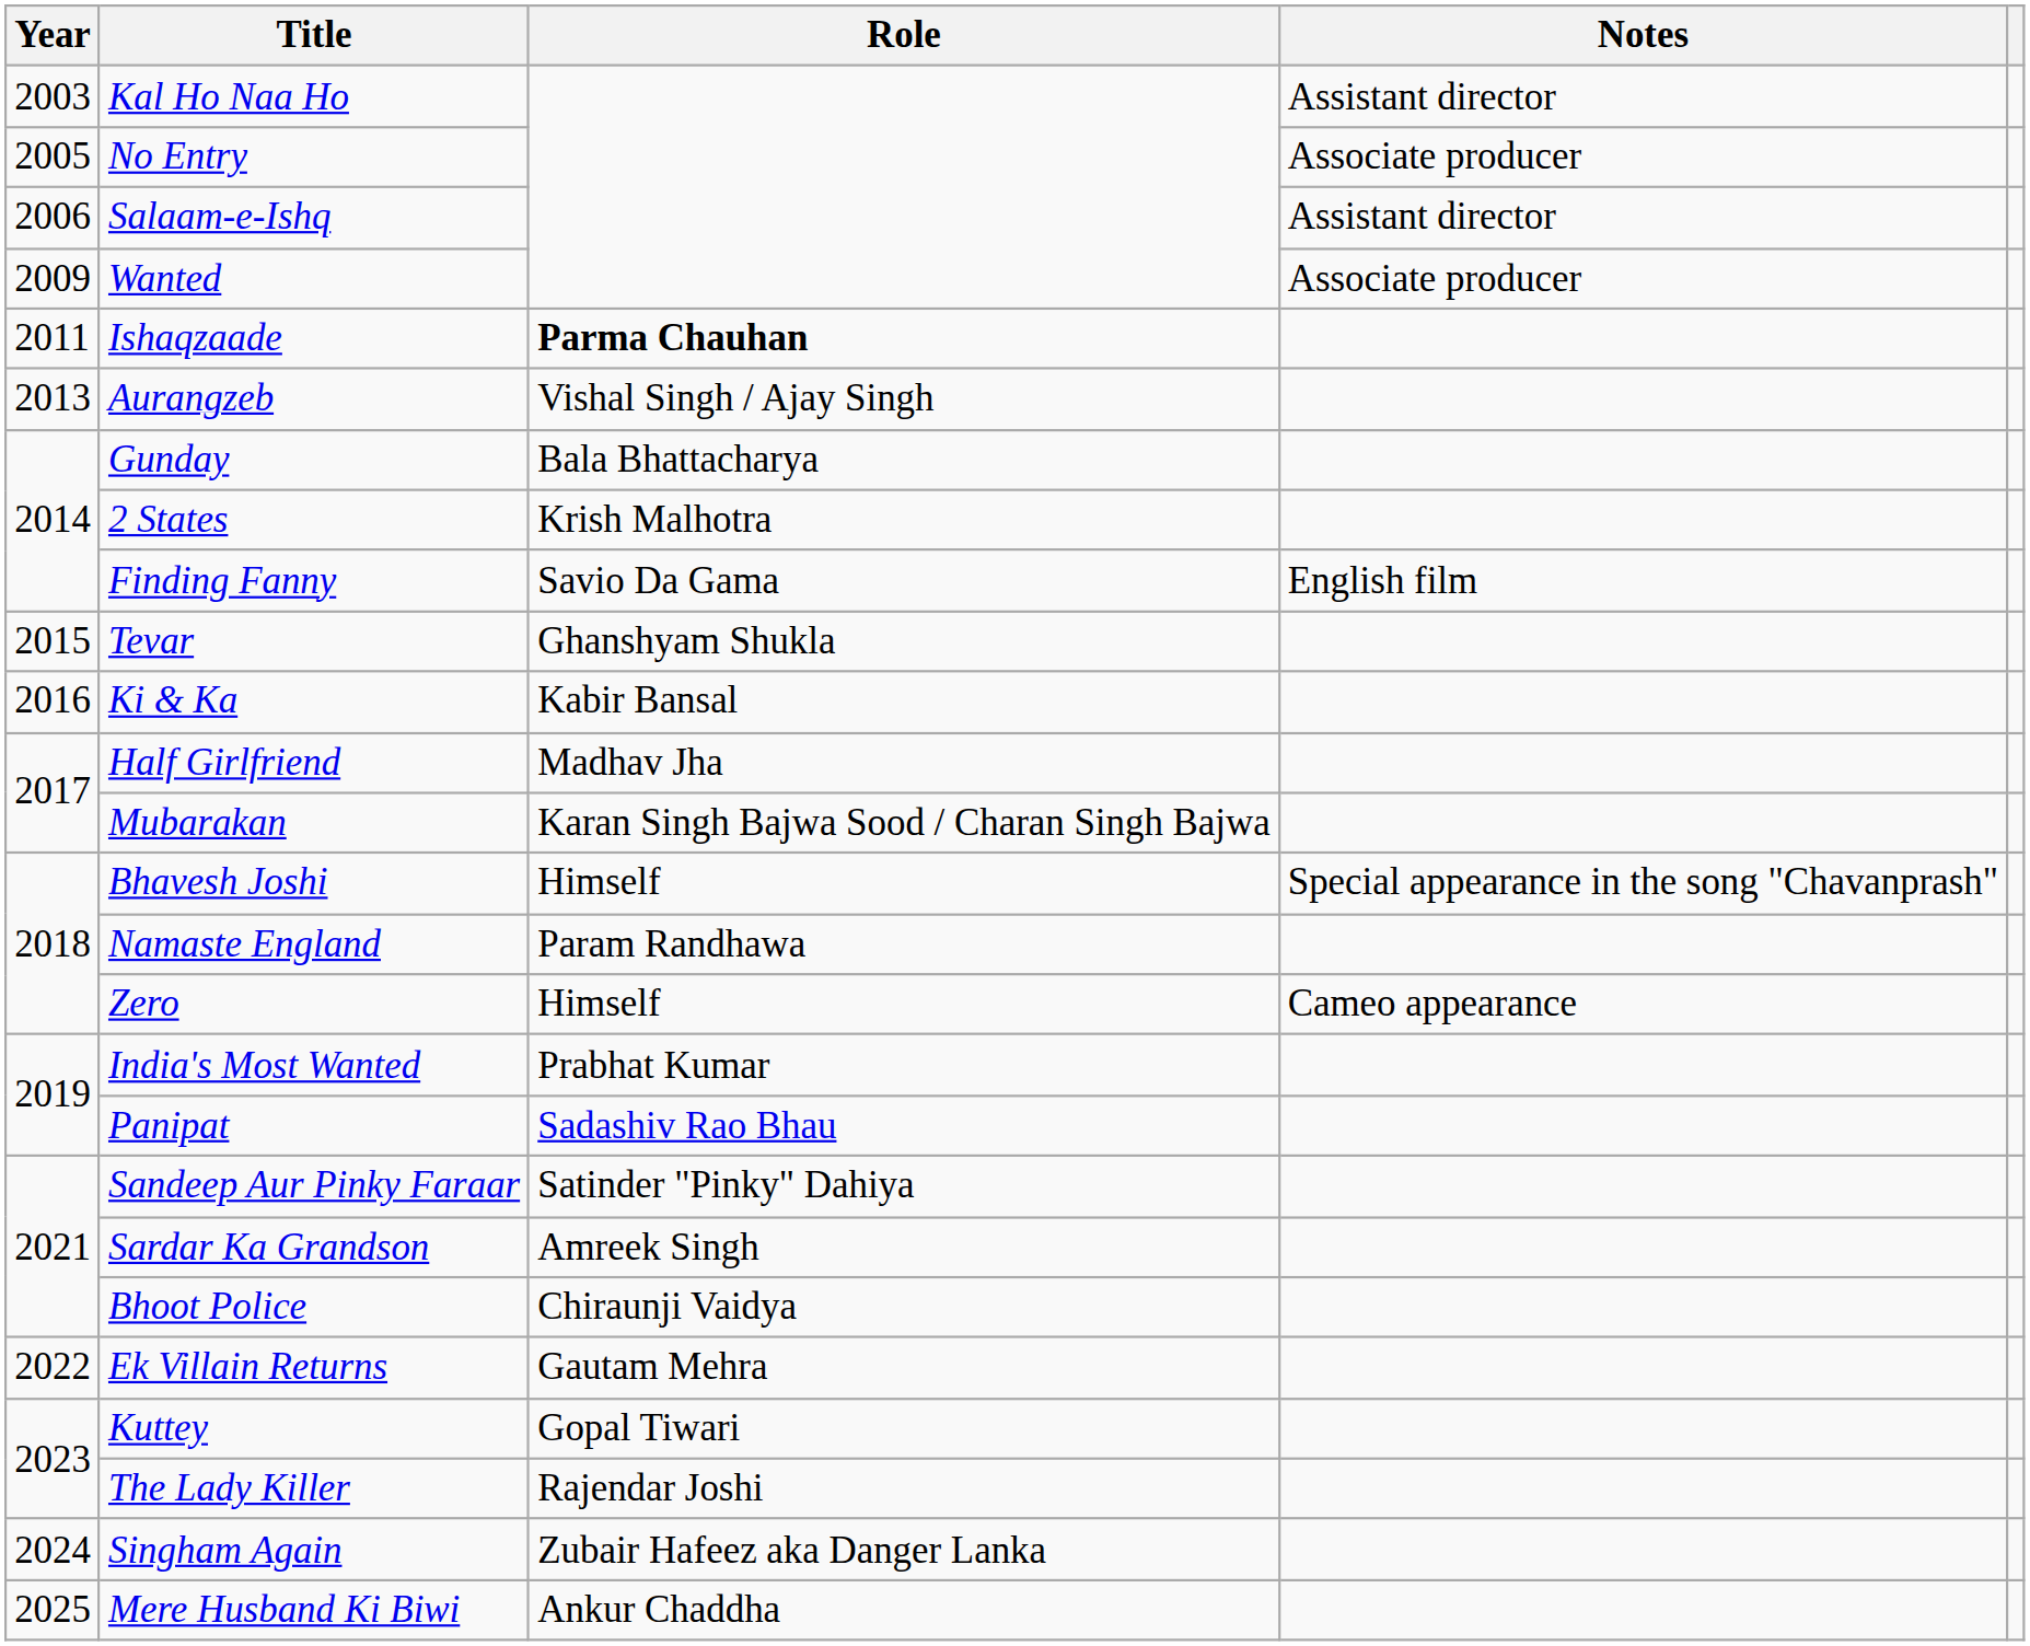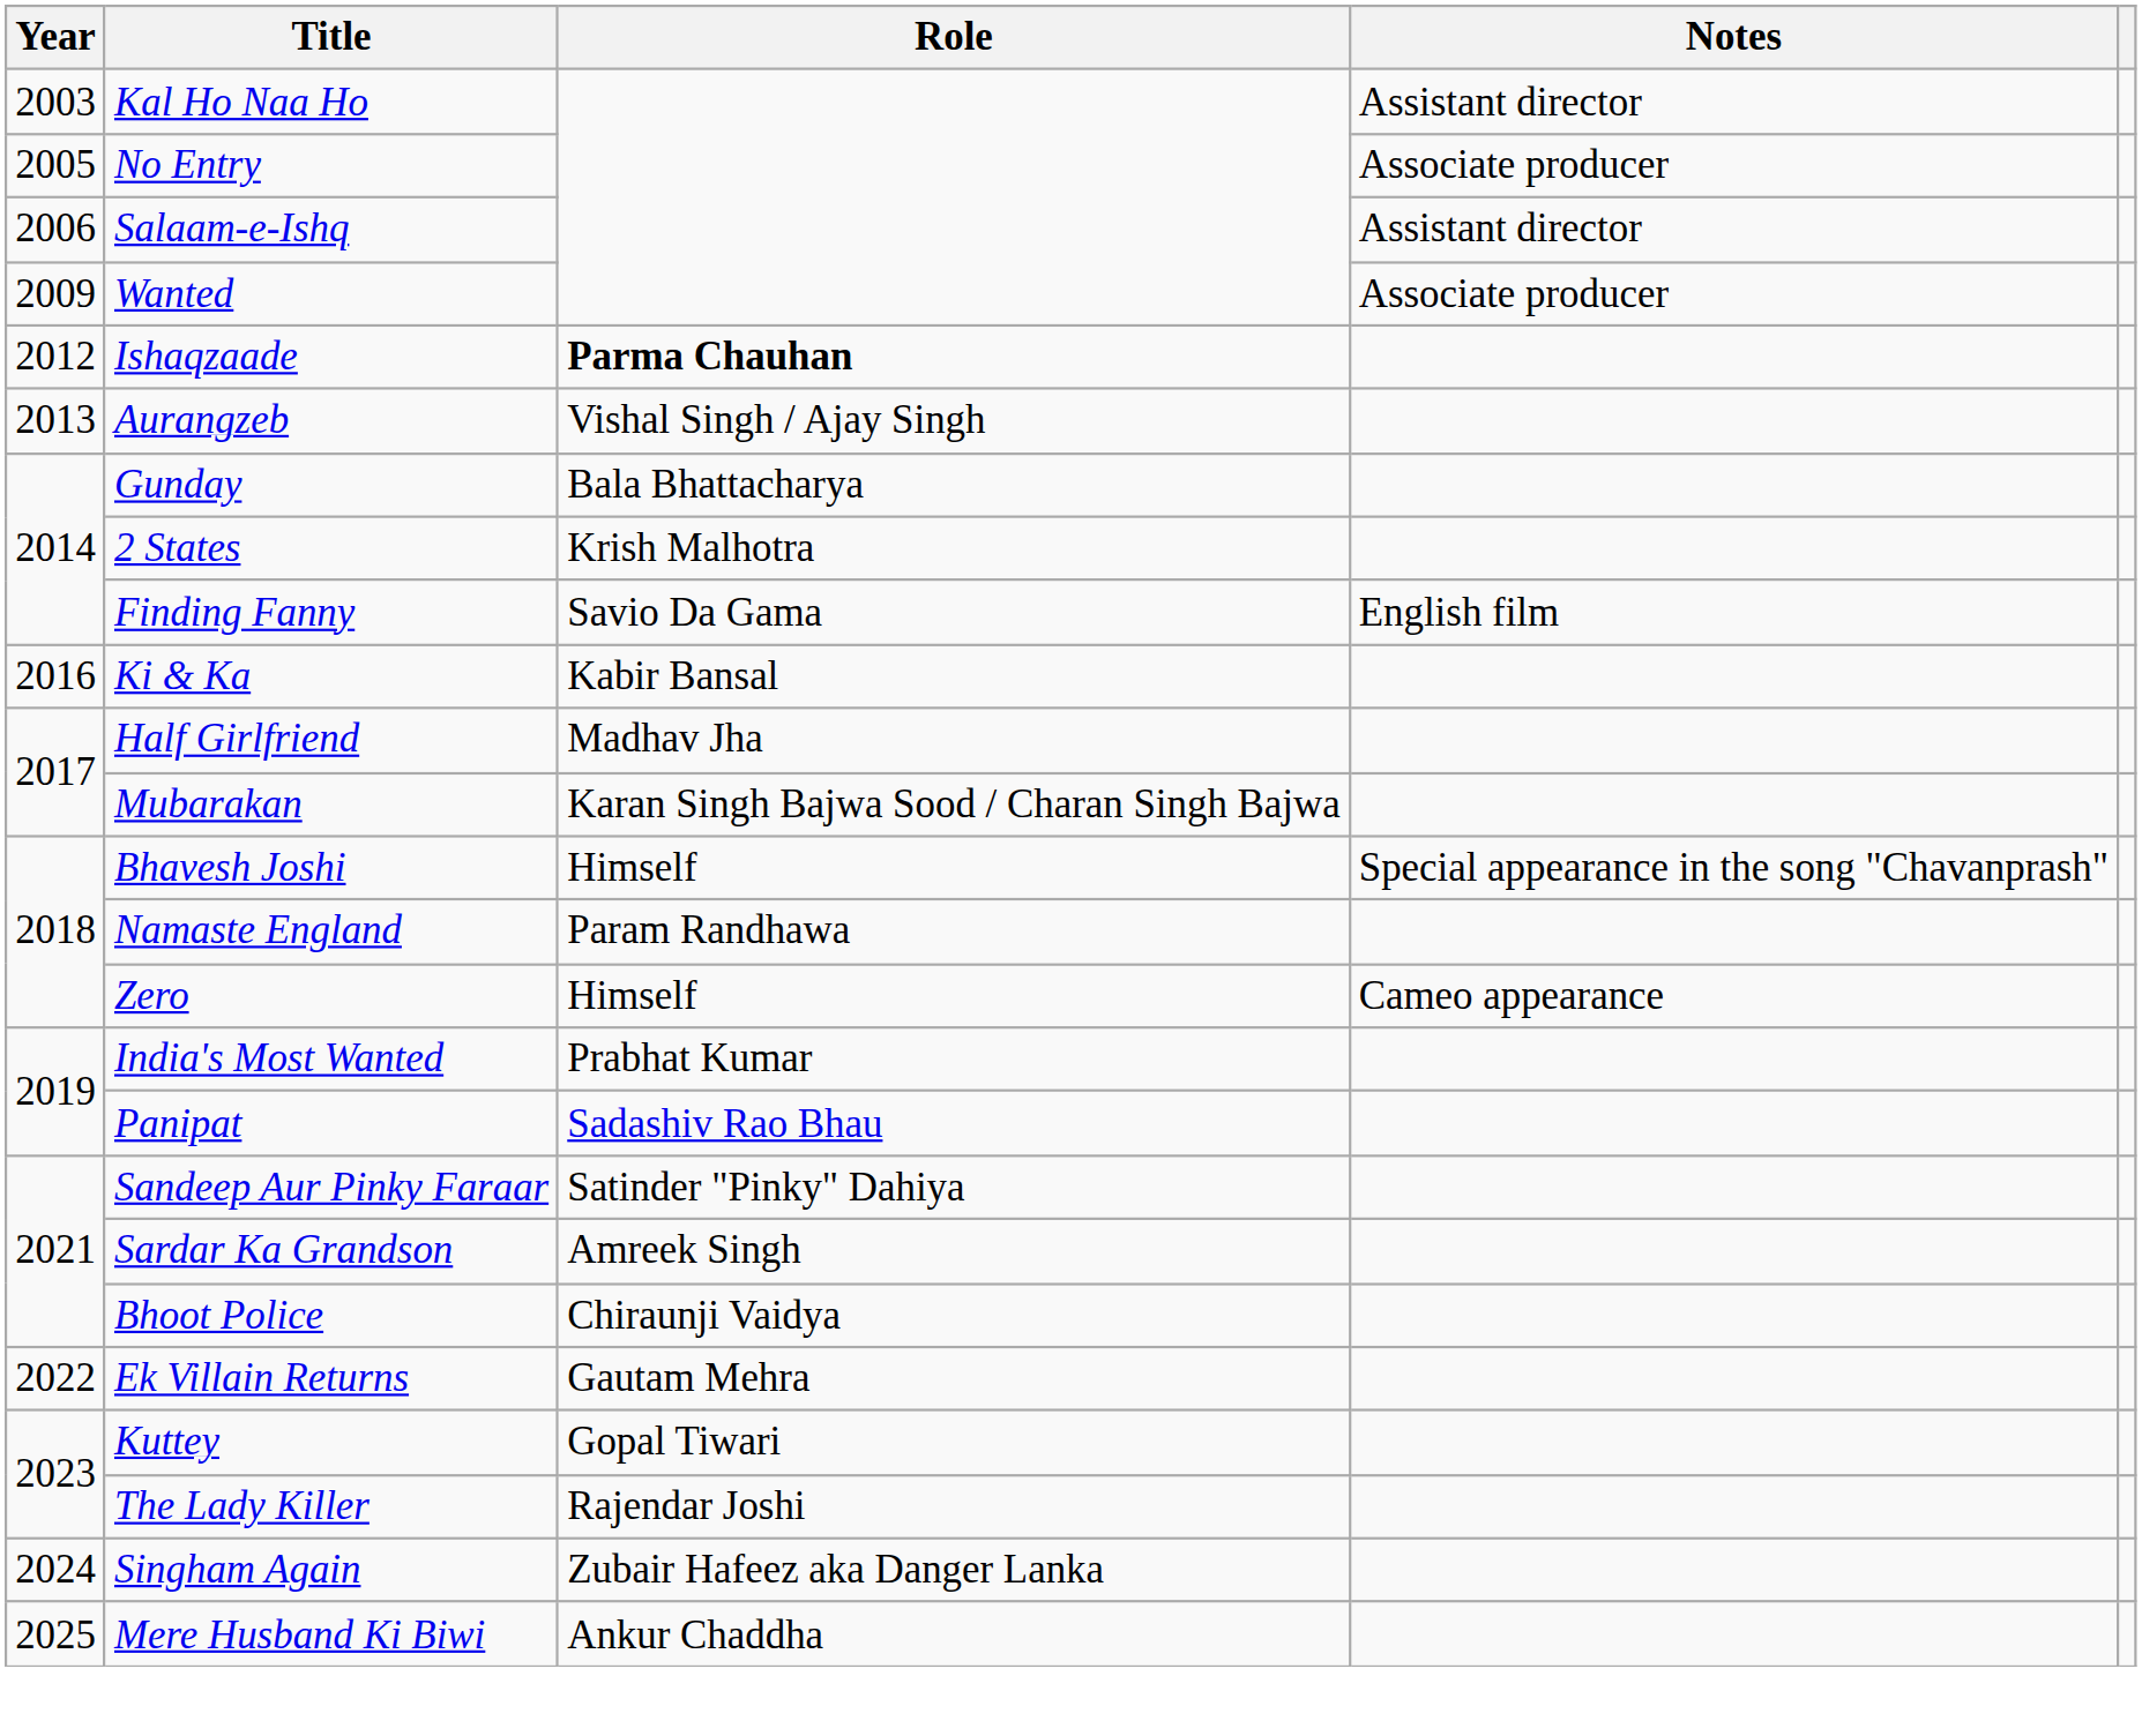Ishaqzaade | Year: 2011 -> 2012
- row: 2015 | Tevar | Ghanshyam Shukla
